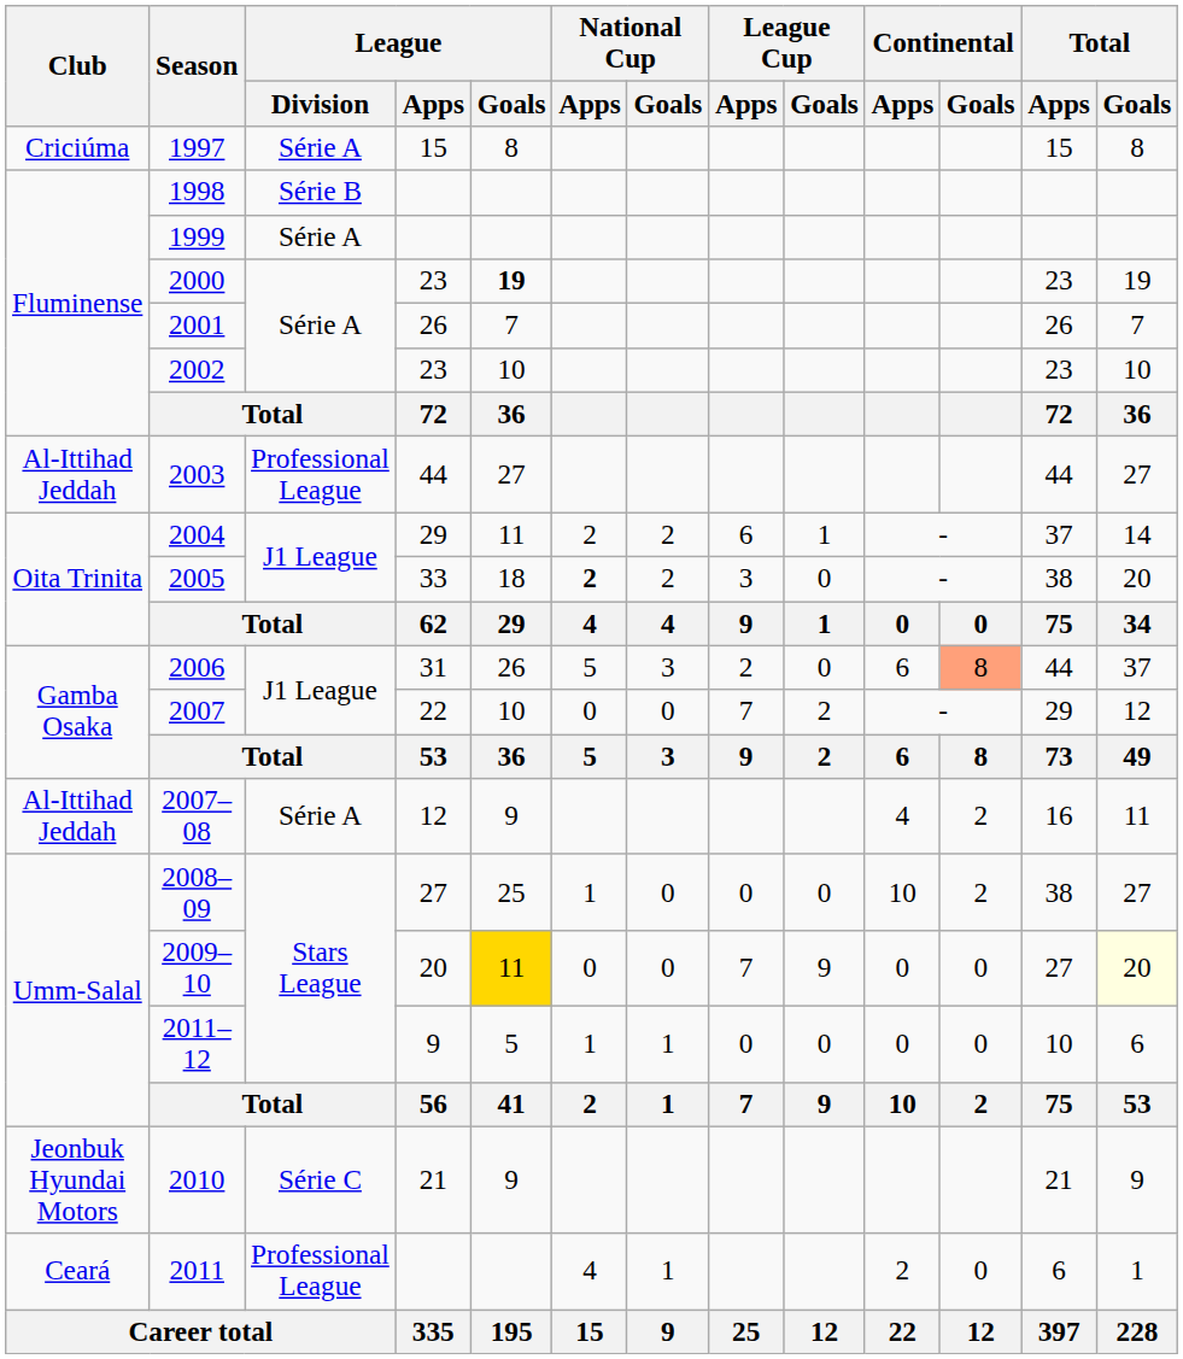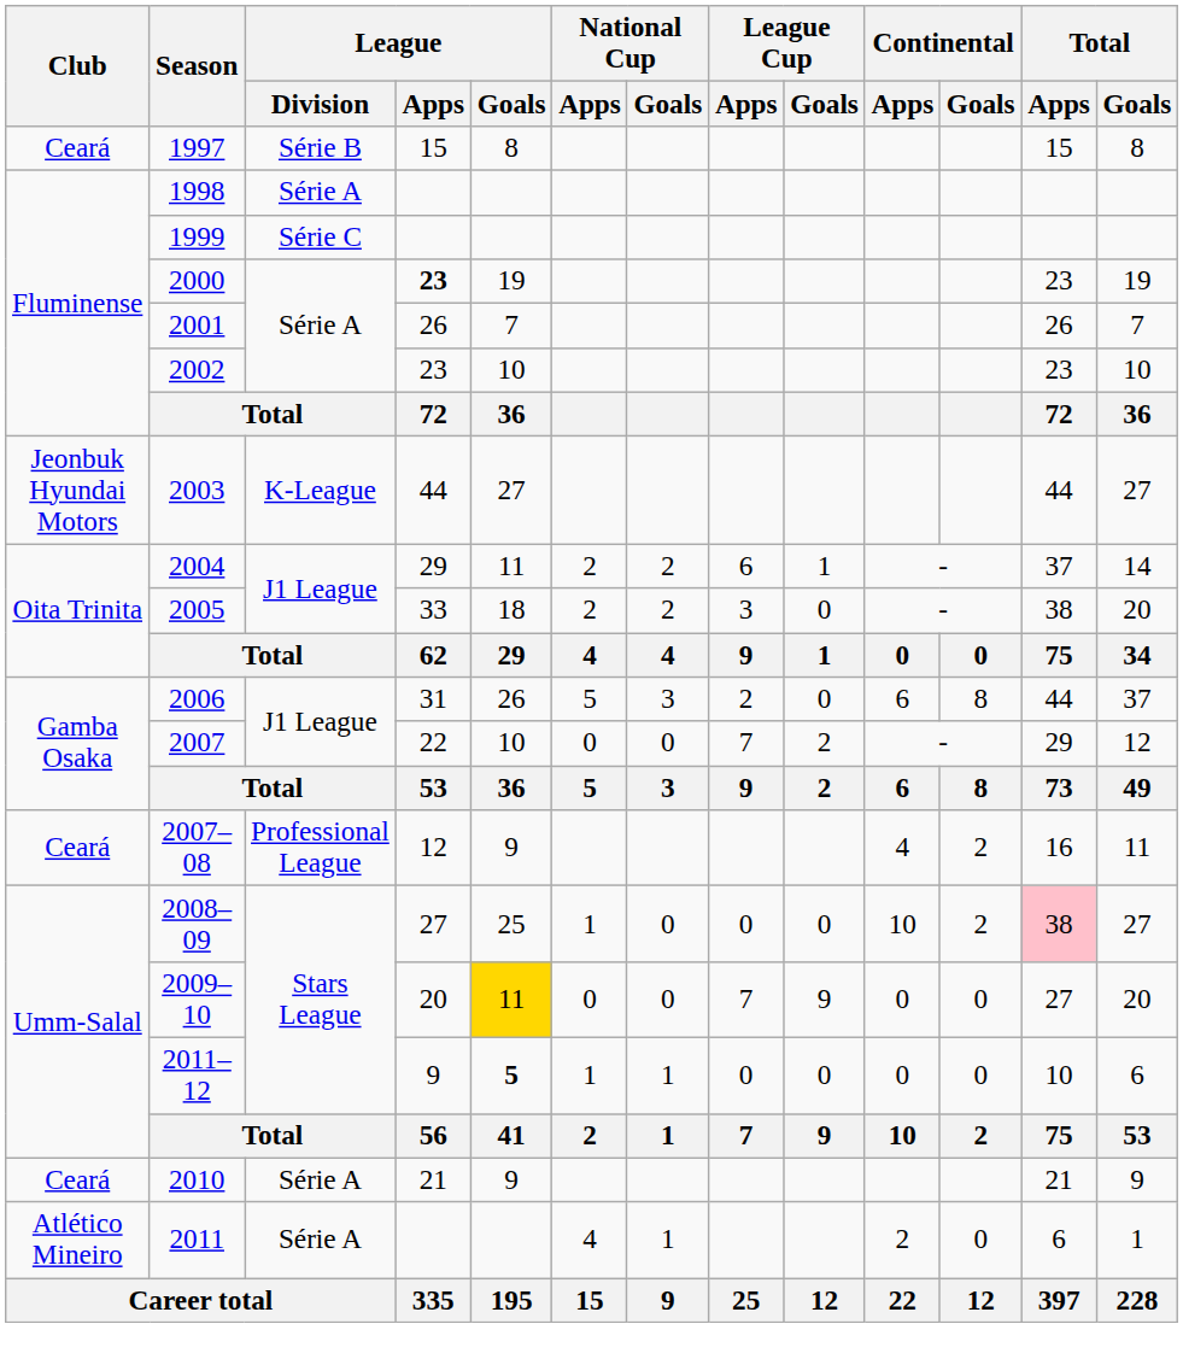1997 | Club: Criciúma -> Ceará
1997 | League / Division: Série A -> Série B
1998 | League / Division: Série B -> Série A
1999 | League / Division: Série A -> Série C
2000 | League / Apps: normal -> bold
2000 | League / Goals: bold -> normal
2003 | Club: Al-Ittihad Jeddah -> Jeonbuk Hyundai Motors
2003 | League / Division: Professional League -> K-League
2005 | National Cup / Apps: bold -> normal
2006 | Continental / Goals: lightsalmon background -> no background
2007–08 | Club: Al-Ittihad Jeddah -> Ceará
2007–08 | League / Division: Série A -> Professional League
2008–09 | Total / Apps: no background -> pink background
2009–10 | Total / Goals: lightyellow background -> no background
2011–12 | League / Goals: normal -> bold
2010 | Club: Jeonbuk Hyundai Motors -> Ceará
2010 | League / Division: Série C -> Série A
2011 | Club: Ceará -> Atlético Mineiro
2011 | League / Division: Professional League -> Série A
